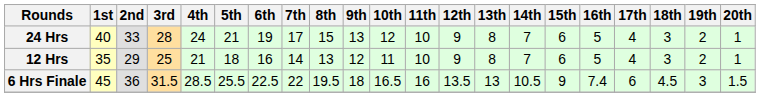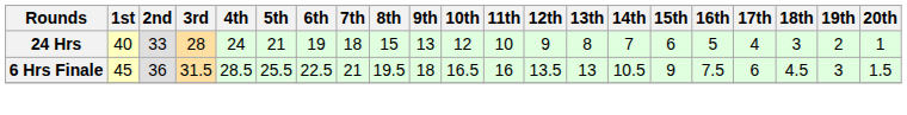24 Hrs | 7th: 17 -> 18
- row: 12 Hrs | 35 | 29 | 25 | 21 | 18 | 16 | 14 | 13 | 12 | 11 | 10 | 9 | 8 | 7 | 6 | 5 | 4 | 3 | 2 | 1
6 Hrs Finale | 7th: 22 -> 21
6 Hrs Finale | 16th: 7.4 -> 7.5
